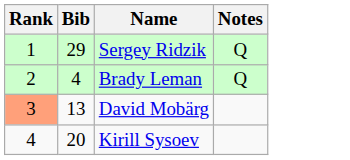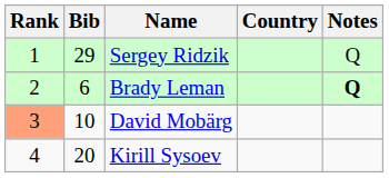+ column: Country
Brady Leman | Bib: 4 -> 6
Brady Leman | Notes: normal -> bold
David Mobärg | Bib: 13 -> 10
